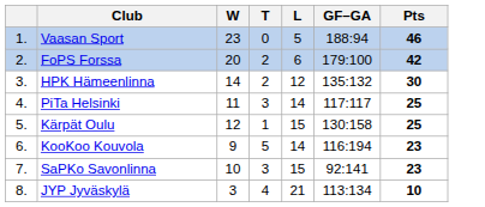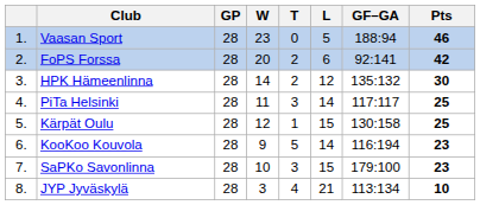+ column: GP | 28 | 28 | 28 | 28 | 28 | 28 | 28 | 28
FoPS Forssa | GF–GA: 179:100 -> 92:141
SaPKo Savonlinna | GF–GA: 92:141 -> 179:100
